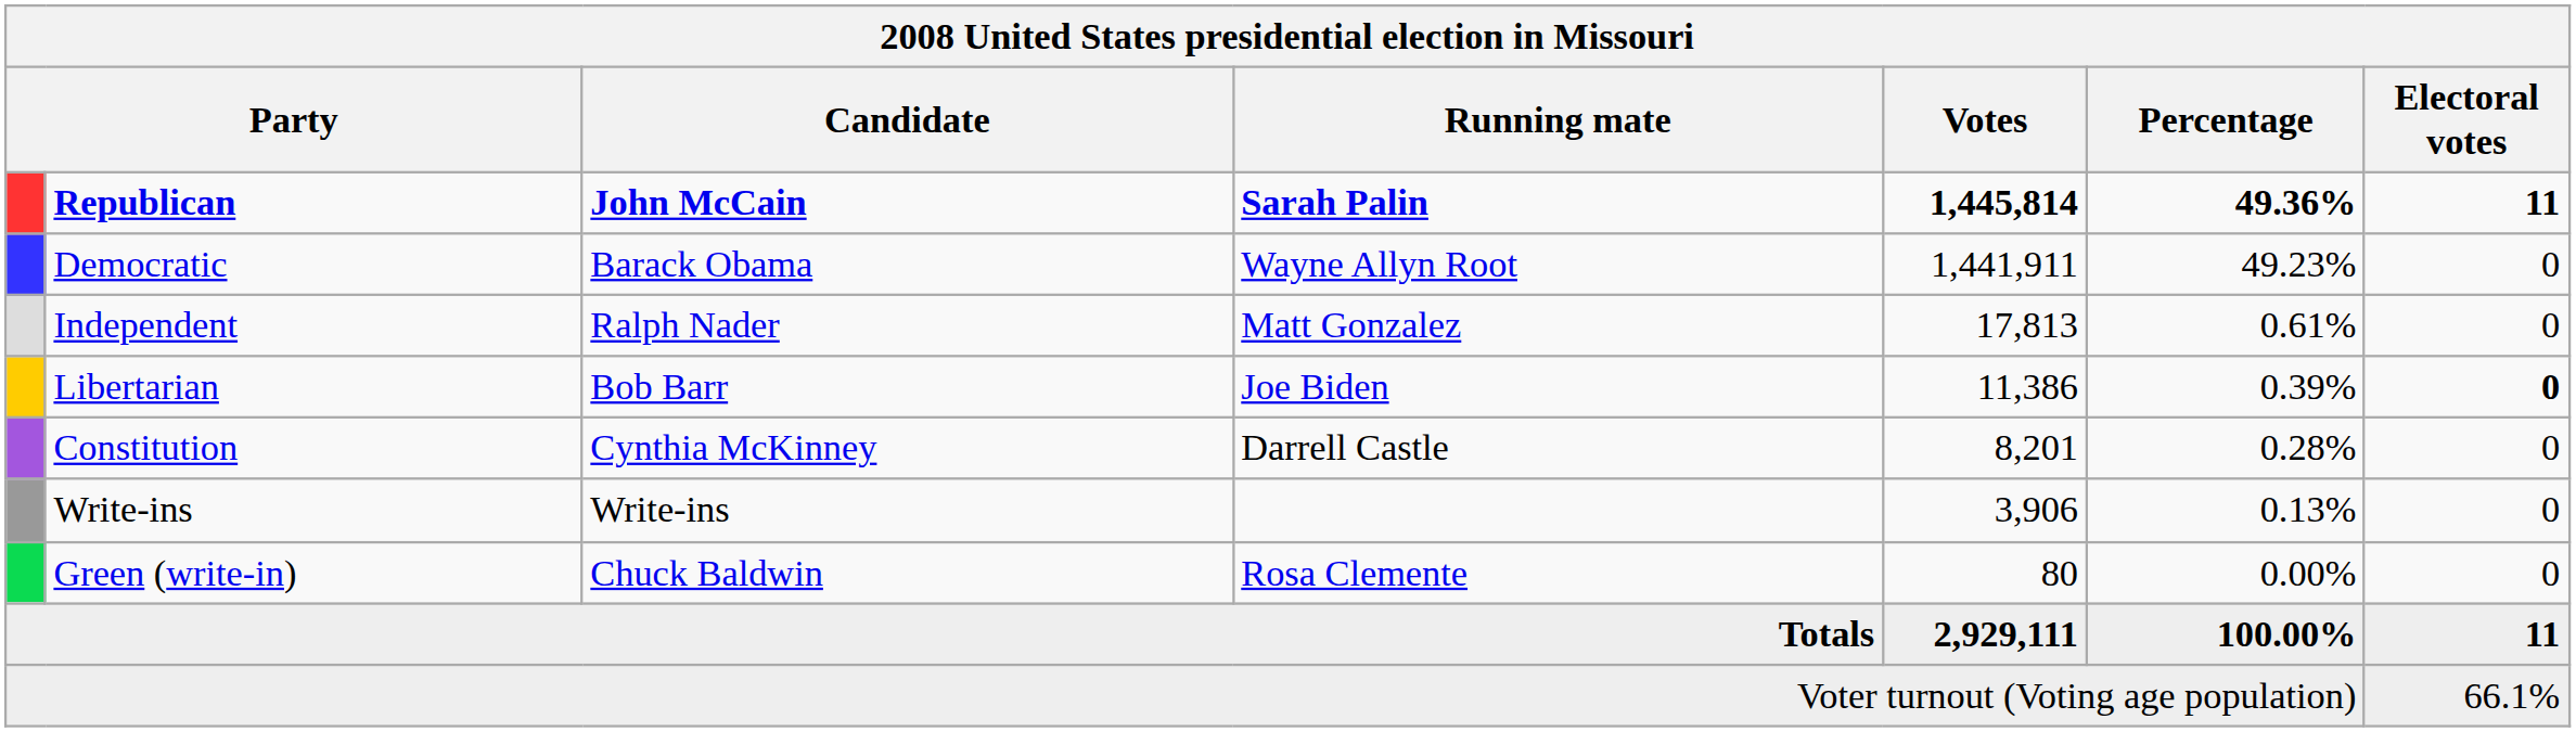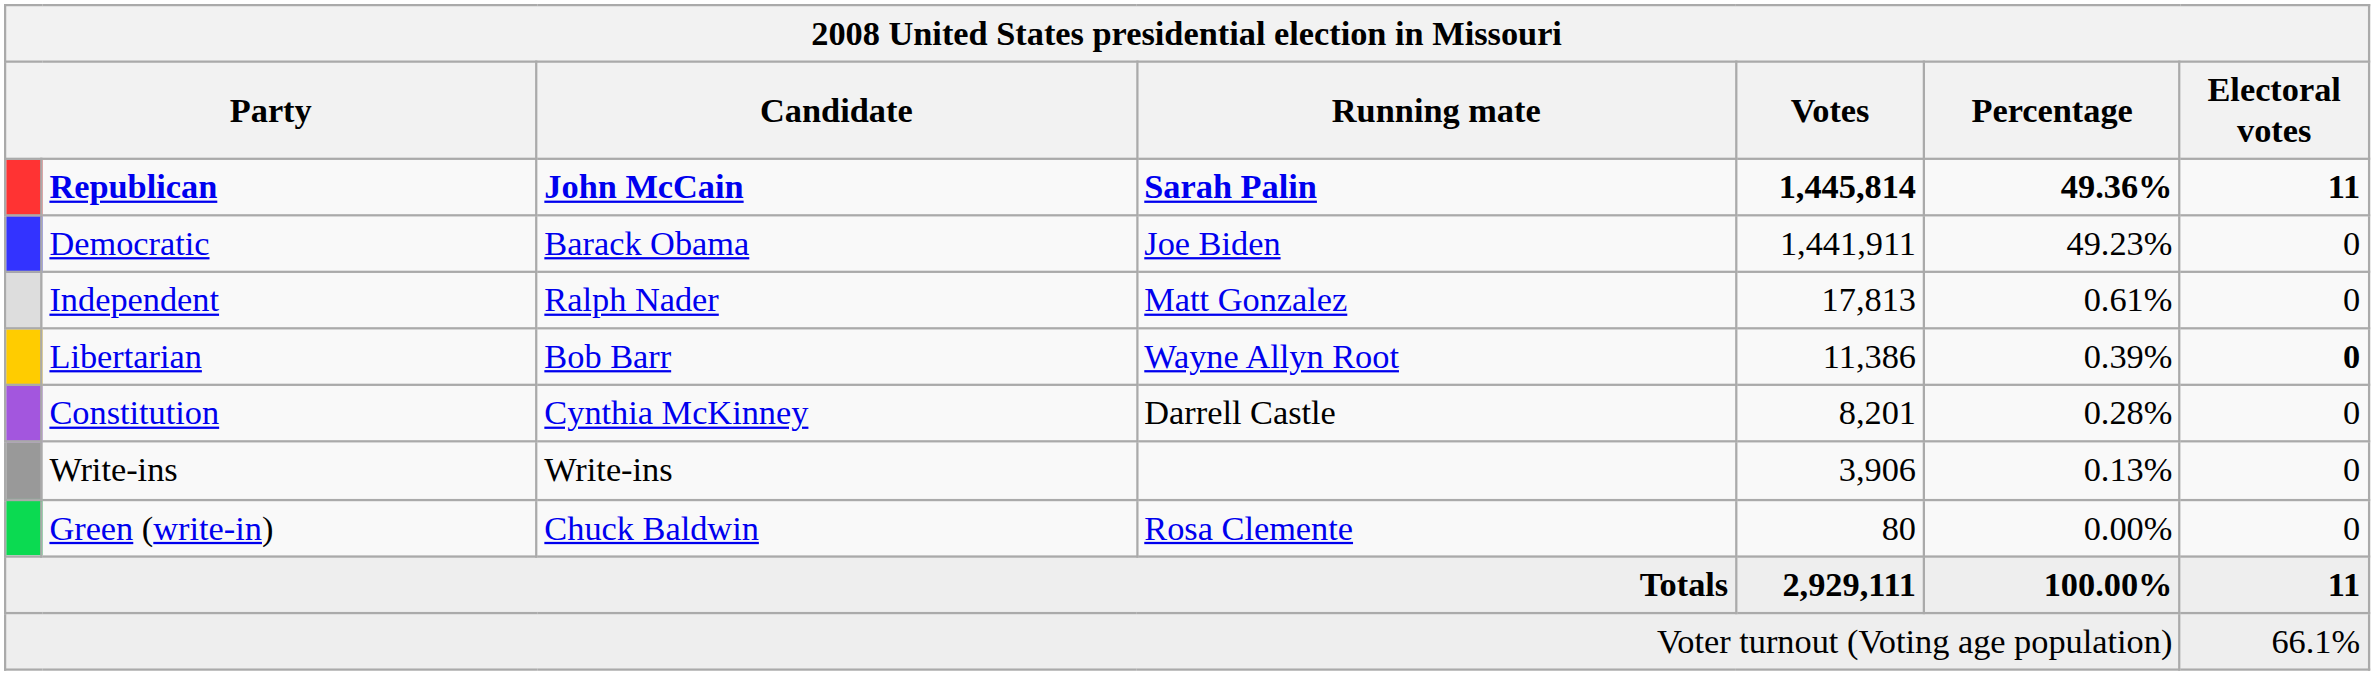Democratic | Running mate: Wayne Allyn Root -> Joe Biden
Libertarian | Running mate: Joe Biden -> Wayne Allyn Root
